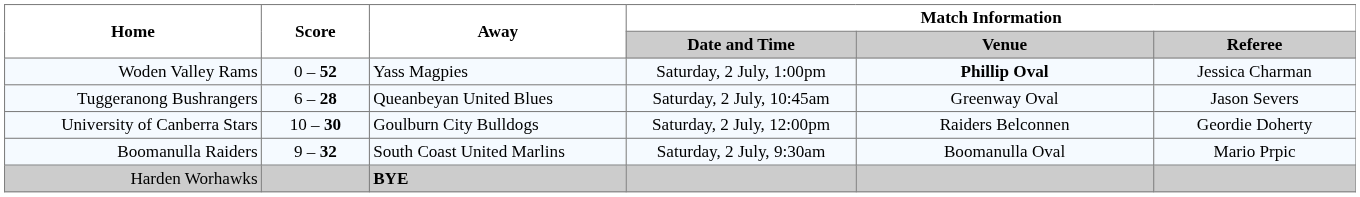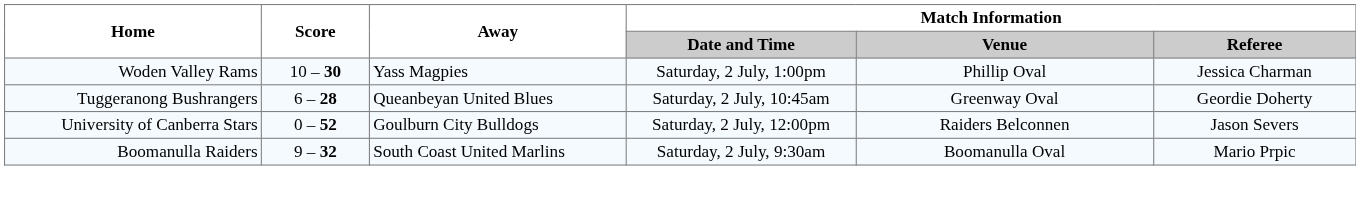Woden Valley Rams | Score: 0 – 52 -> 10 – 30
Woden Valley Rams | Match Information / Venue: bold -> normal
Tuggeranong Bushrangers | Match Information / Referee: Jason Severs -> Geordie Doherty
University of Canberra Stars | Score: 10 – 30 -> 0 – 52
University of Canberra Stars | Match Information / Referee: Geordie Doherty -> Jason Severs
- row: Harden Worhawks | BYE
